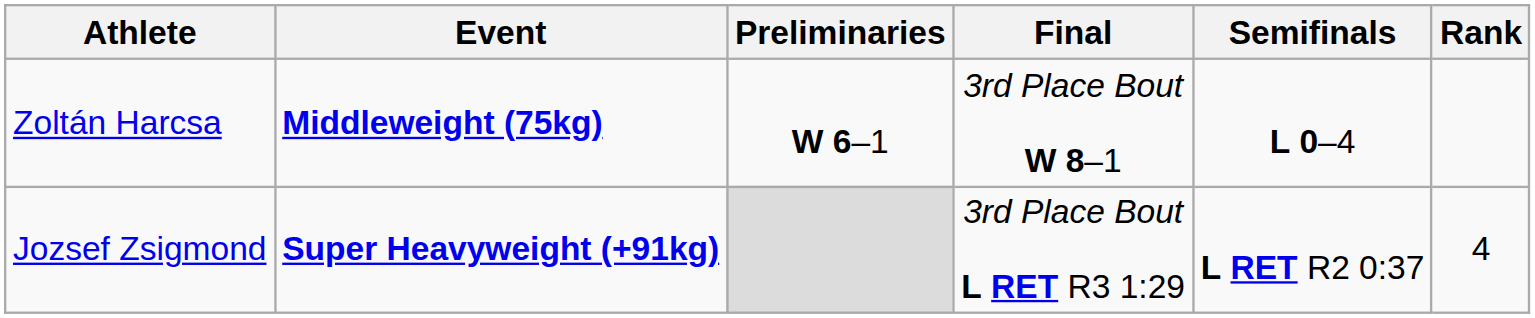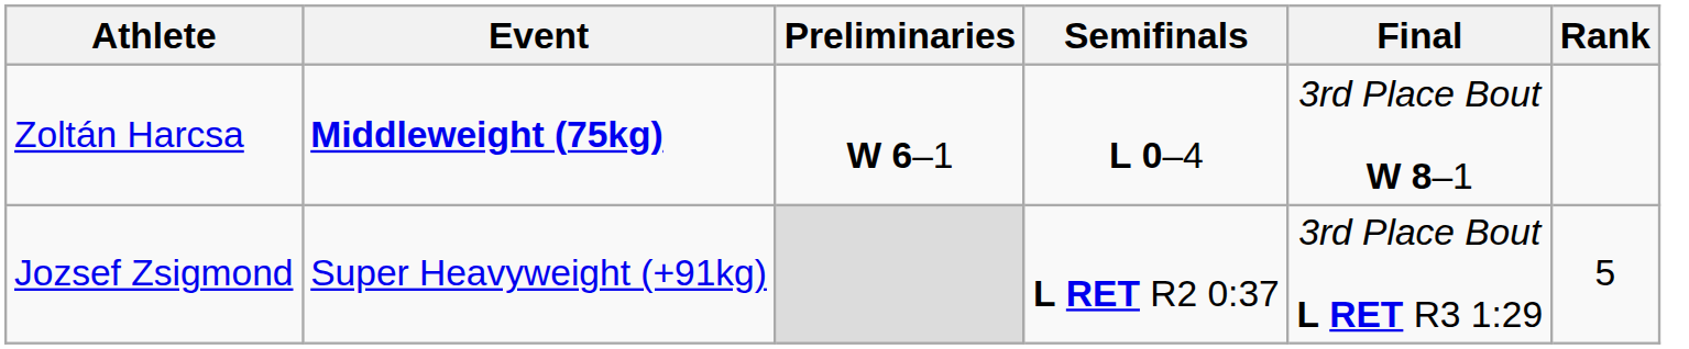columns swapped: Semifinals <-> Final
Jozsef Zsigmond | Event: bold -> normal
Jozsef Zsigmond | Rank: 4 -> 5
